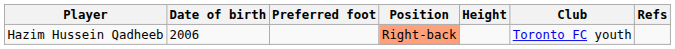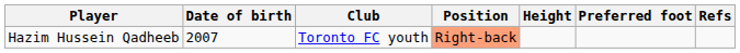columns swapped: Club <-> Preferred foot
Hazim Hussein Qadheeb | Date of birth: 2006 -> 2007
